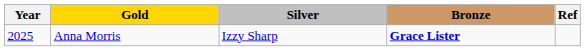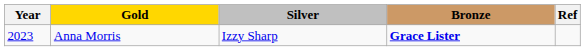Anna Morris | Year: 2025 -> 2023
